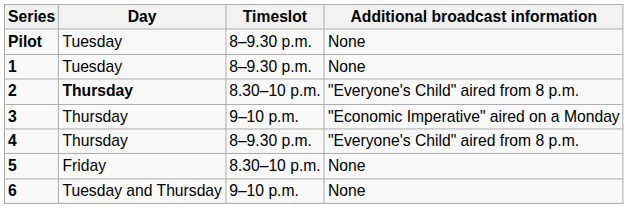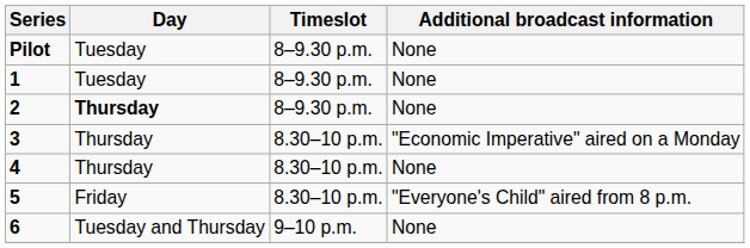2 | Timeslot: 8.30–10 p.m. -> 8–9.30 p.m.
2 | Additional broadcast information: "Everyone's Child" aired from 8 p.m. -> None
3 | Timeslot: 9–10 p.m. -> 8.30–10 p.m.
4 | Timeslot: 8–9.30 p.m. -> 8.30–10 p.m.
4 | Additional broadcast information: "Everyone's Child" aired from 8 p.m. -> None
5 | Additional broadcast information: None -> "Everyone's Child" aired from 8 p.m.
